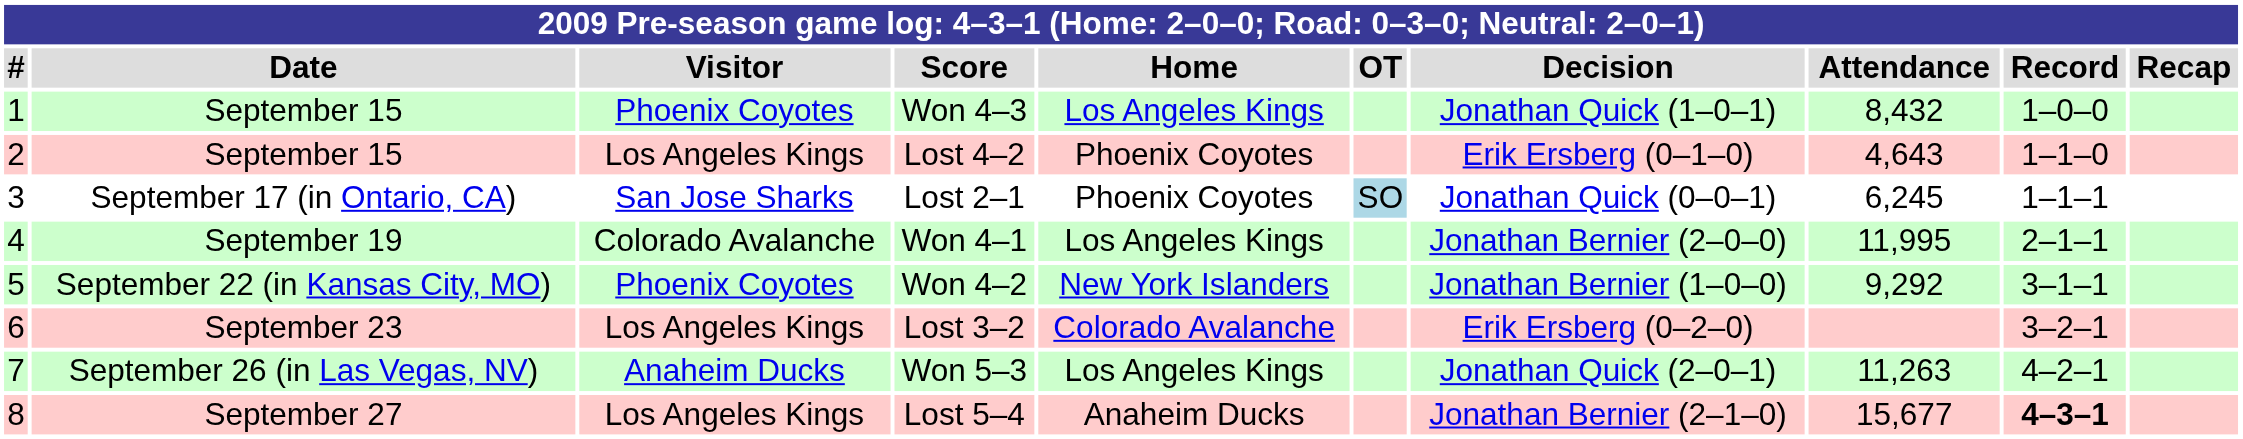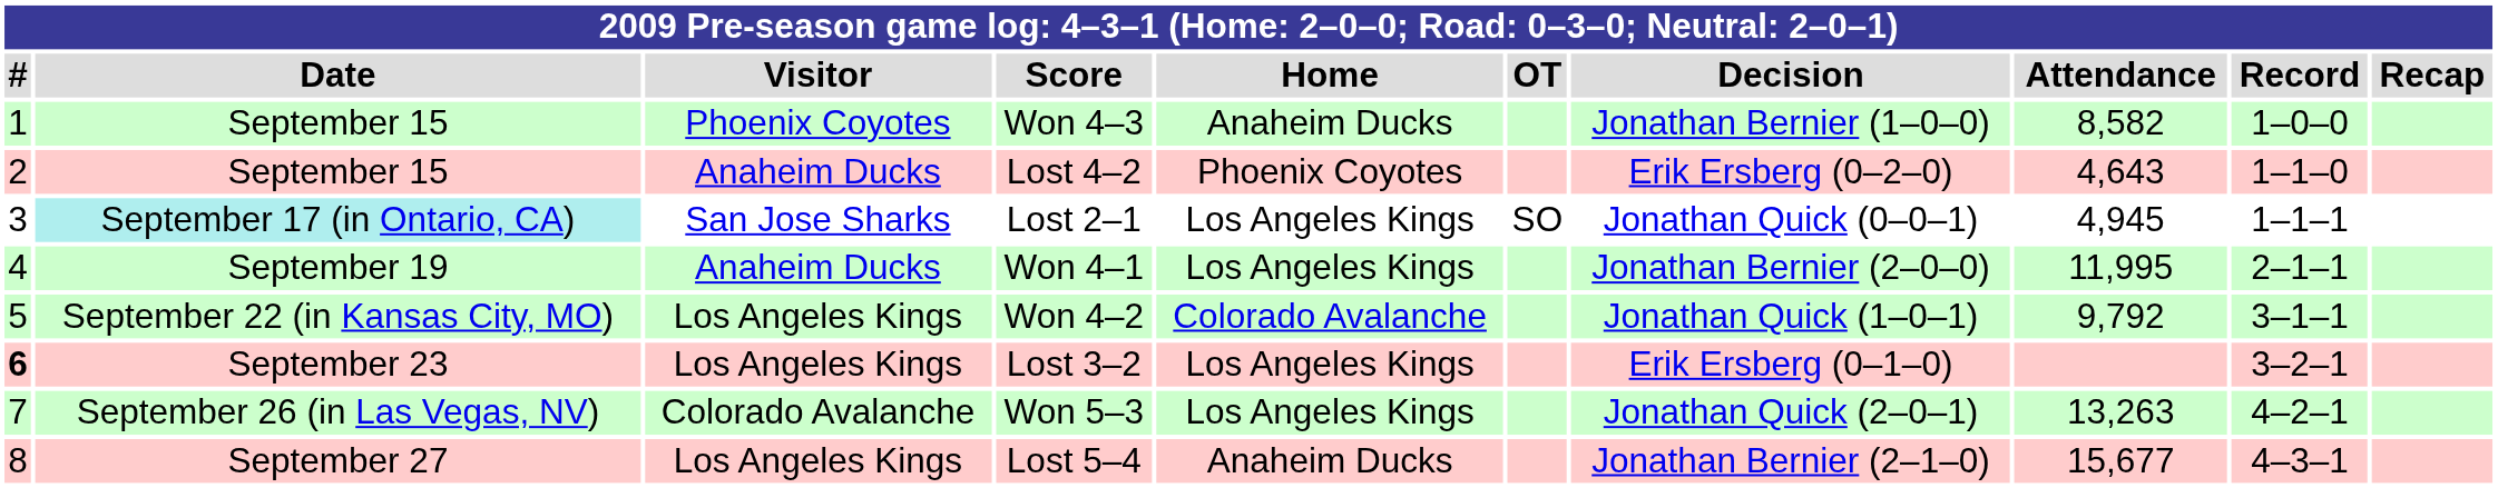Won 4–3 | Home: Los Angeles Kings -> Anaheim Ducks
Won 4–3 | Decision: Jonathan Quick (1–0–1) -> Jonathan Bernier (1–0–0)
Won 4–3 | Attendance: 8,432 -> 8,582
Lost 4–2 | Visitor: Los Angeles Kings -> Anaheim Ducks
Lost 4–2 | Decision: Erik Ersberg (0–1–0) -> Erik Ersberg (0–2–0)
Lost 2–1 | Date: no background -> paleturquoise background
Lost 2–1 | Home: Phoenix Coyotes -> Los Angeles Kings
Lost 2–1 | OT: lightblue background -> no background
Lost 2–1 | Attendance: 6,245 -> 4,945
Won 4–1 | Visitor: Colorado Avalanche -> Anaheim Ducks
Won 4–2 | Visitor: Phoenix Coyotes -> Los Angeles Kings
Won 4–2 | Home: New York Islanders -> Colorado Avalanche
Won 4–2 | Decision: Jonathan Bernier (1–0–0) -> Jonathan Quick (1–0–1)
Won 4–2 | Attendance: 9,292 -> 9,792
Lost 3–2 | #: normal -> bold
Lost 3–2 | Home: Colorado Avalanche -> Los Angeles Kings
Lost 3–2 | Decision: Erik Ersberg (0–2–0) -> Erik Ersberg (0–1–0)
Won 5–3 | Visitor: Anaheim Ducks -> Colorado Avalanche
Won 5–3 | Attendance: 11,263 -> 13,263
Lost 5–4 | Record: bold -> normal
